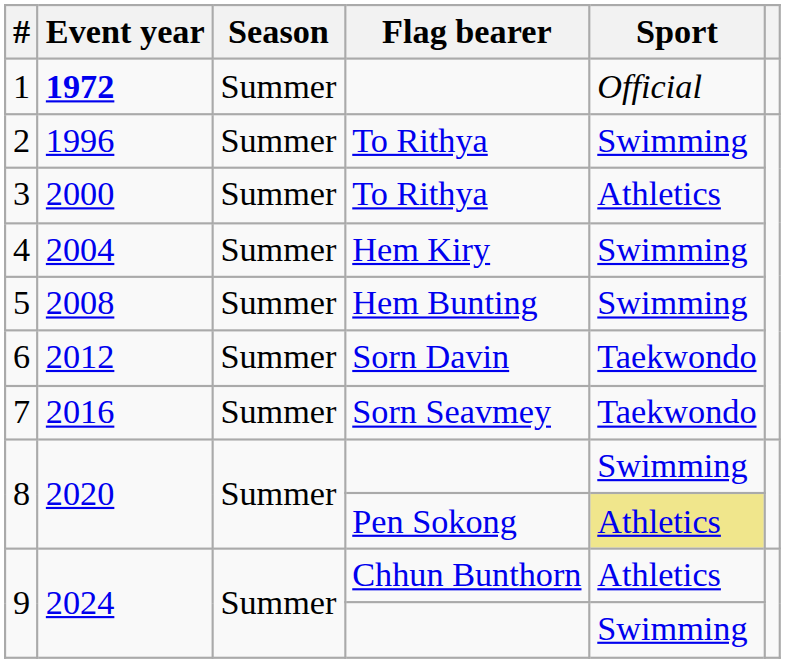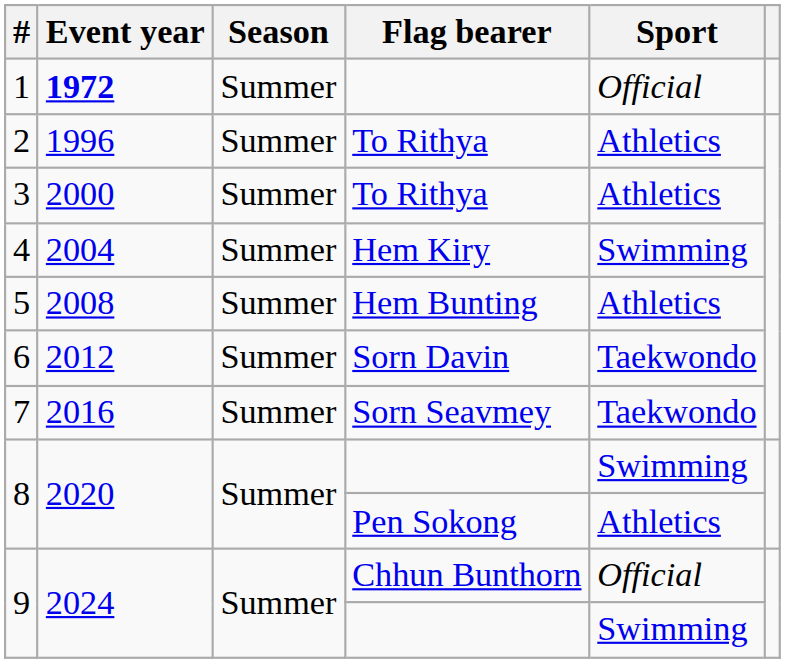2 | Sport: Swimming -> Athletics
5 | Sport: Swimming -> Athletics
8 / Pen Sokong | Sport: khaki background -> no background
9 / Chhun Bunthorn | Sport: Athletics -> Official
